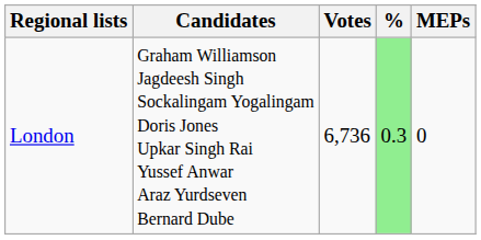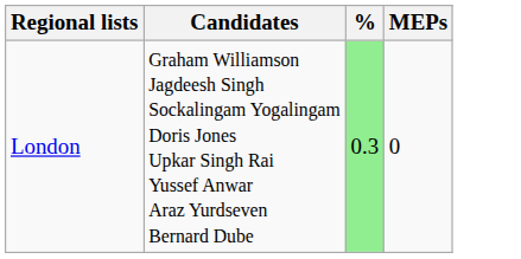- column: Votes | 6,736
